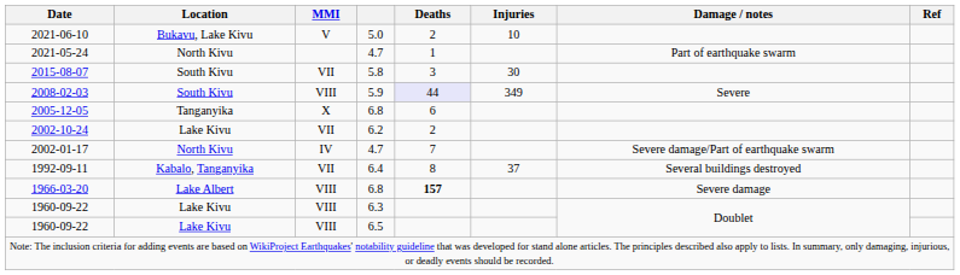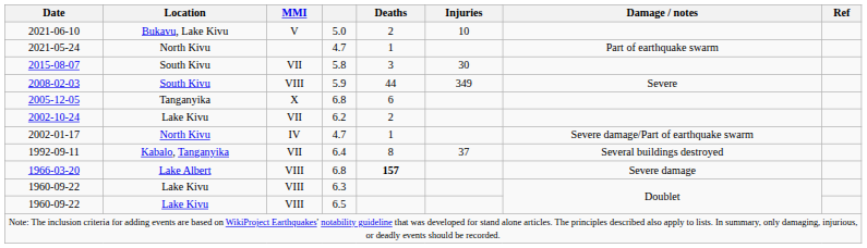2008-02-03 | Deaths: lavender background -> no background
2002-01-17 | Deaths: 7 -> 1
